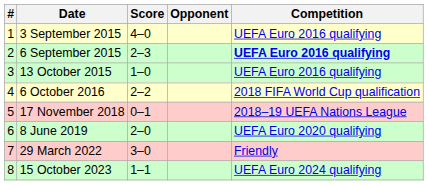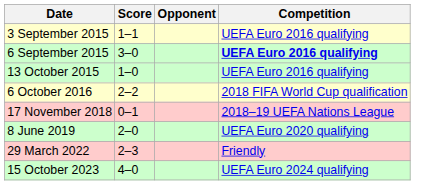- column: # | 1 | 2 | 3 | 4 | 5 | 6 | 7 | 8
3 September 2015 | Score: 4–0 -> 1–1
6 September 2015 | Score: 2–3 -> 3–0
29 March 2022 | Score: 3–0 -> 2–3
15 October 2023 | Score: 1–1 -> 4–0
